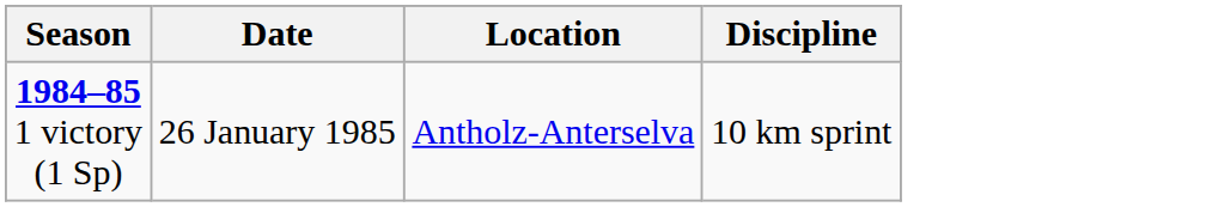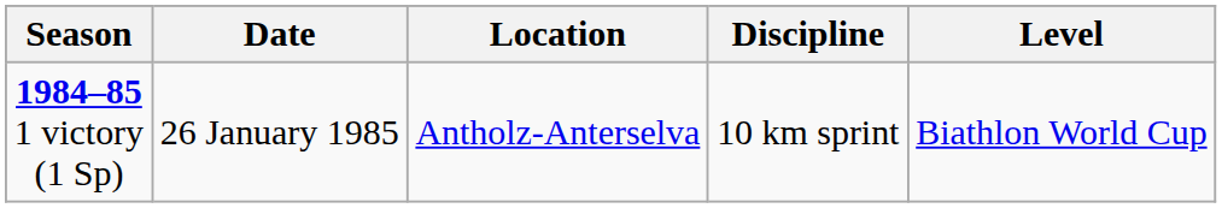+ column: Level | Biathlon World Cup
